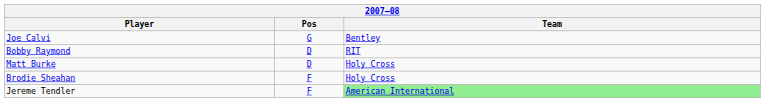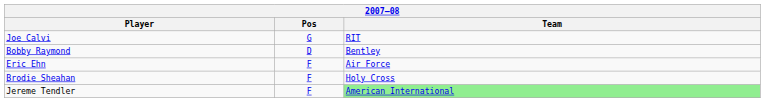Joe Calvi | Team: Bentley -> RIT
Bobby Raymond | Team: RIT -> Bentley
- row: Matt Burke | D | Holy Cross
+ row: Eric Ehn | F | Air Force
